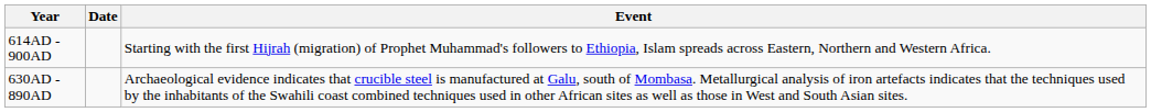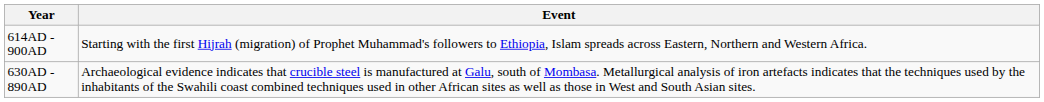- column: Date
